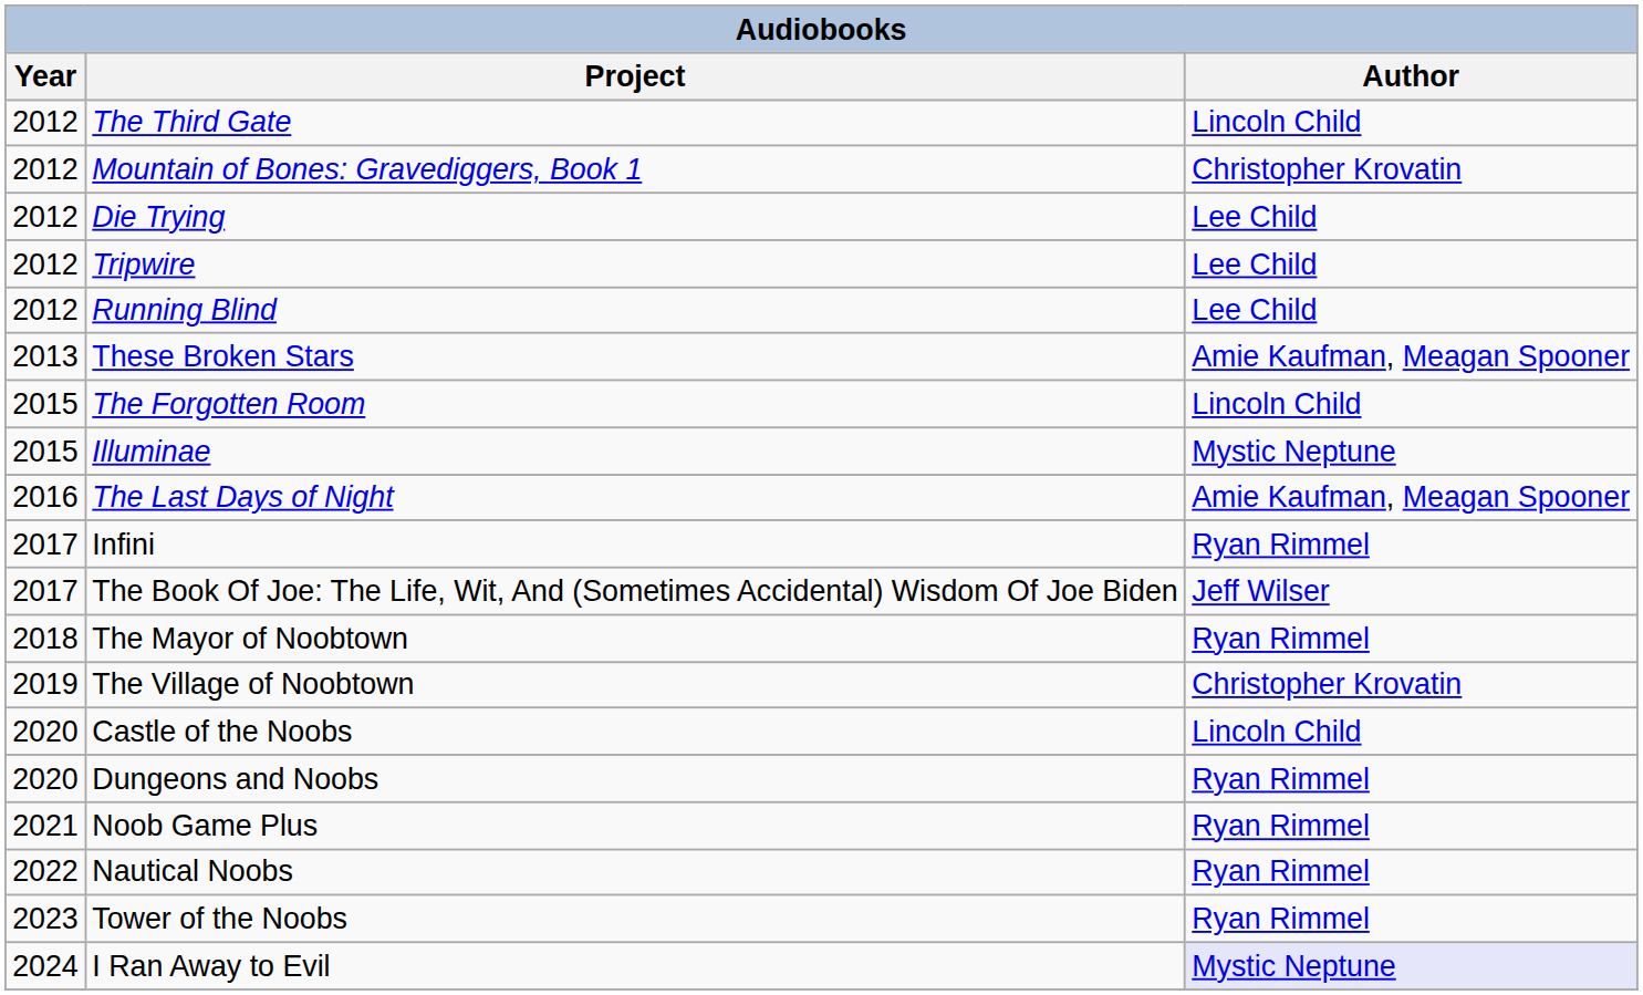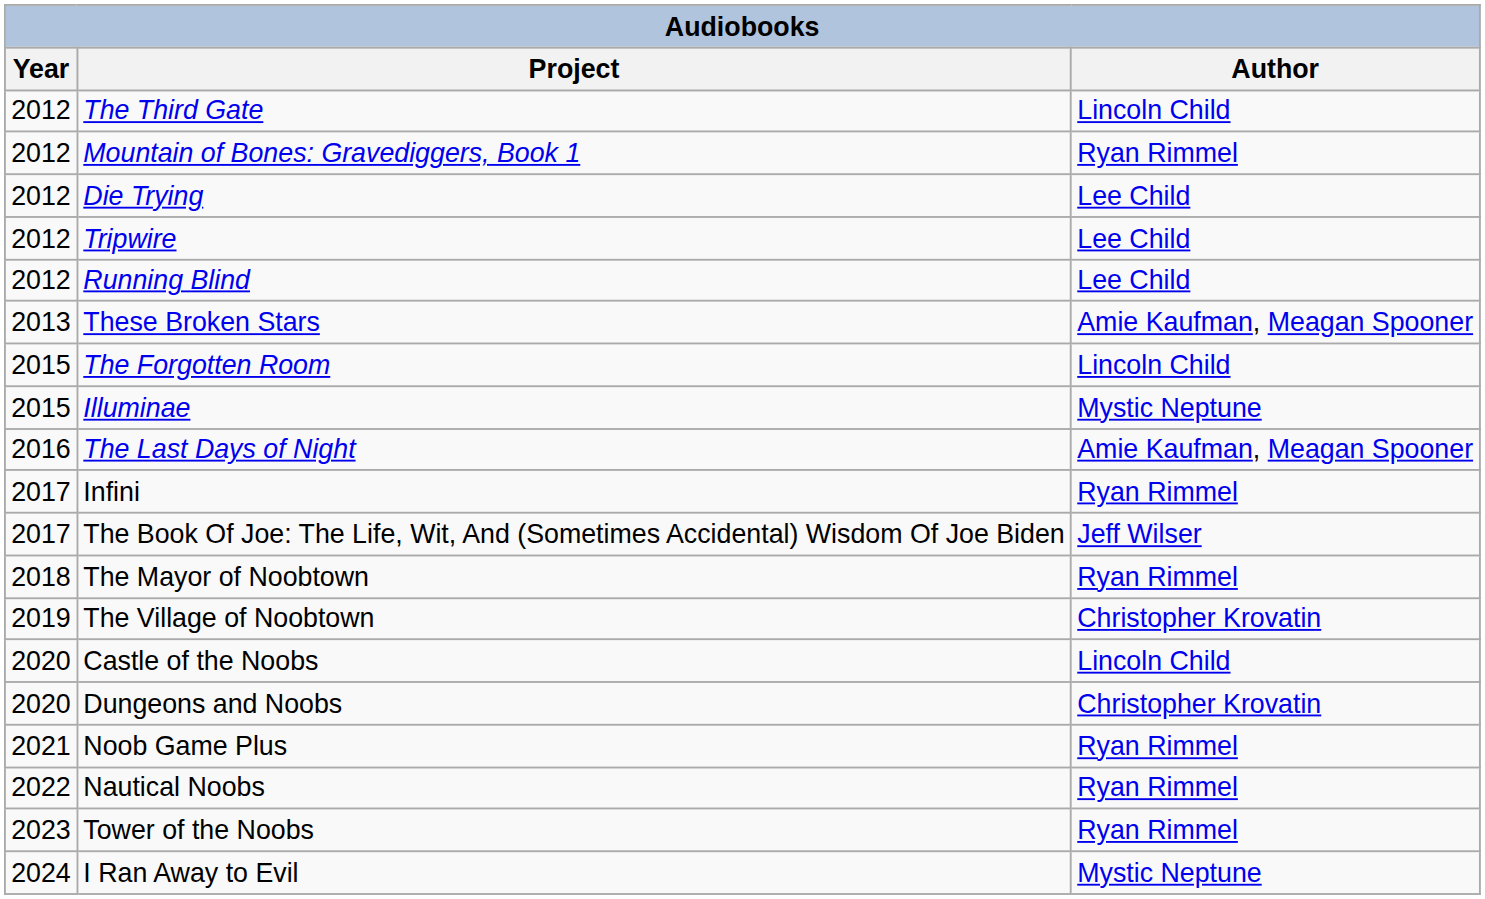Mountain of Bones: Gravediggers, Book 1 | Author: Christopher Krovatin -> Ryan Rimmel
Dungeons and Noobs | Author: Ryan Rimmel -> Christopher Krovatin
I Ran Away to Evil | Author: lavender background -> no background
